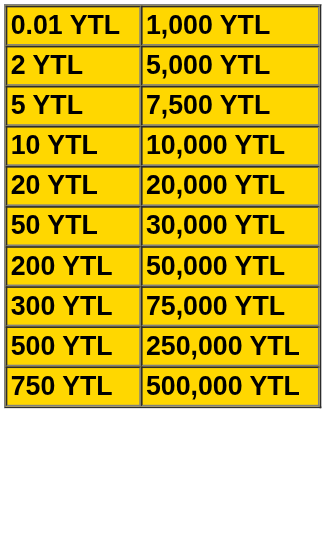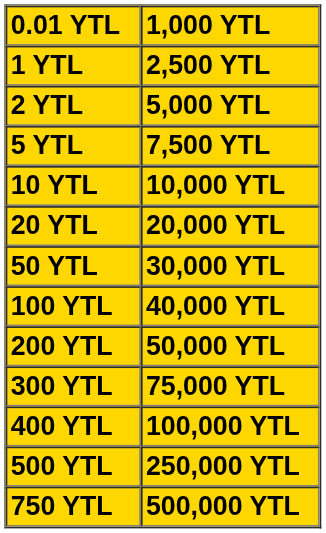+ row: 1 YTL | 2,500 YTL
+ row: 100 YTL | 40,000 YTL
+ row: 400 YTL | 100,000 YTL
